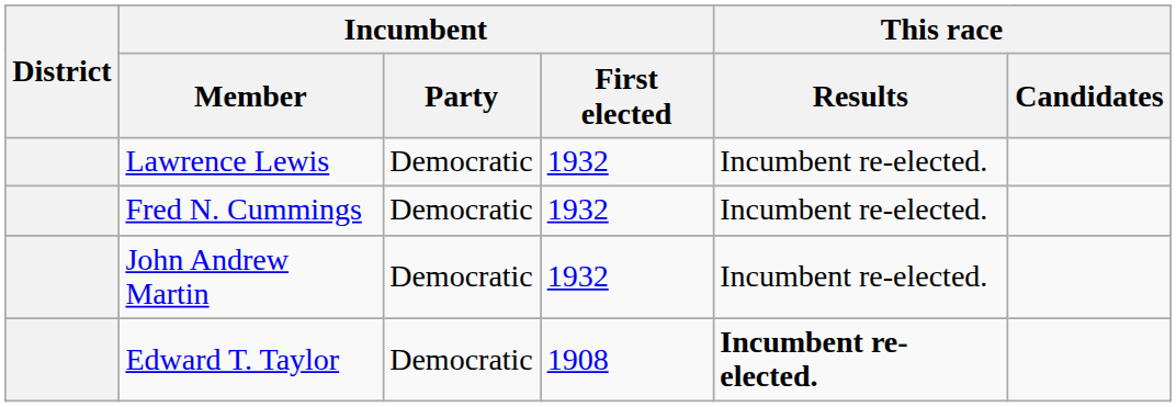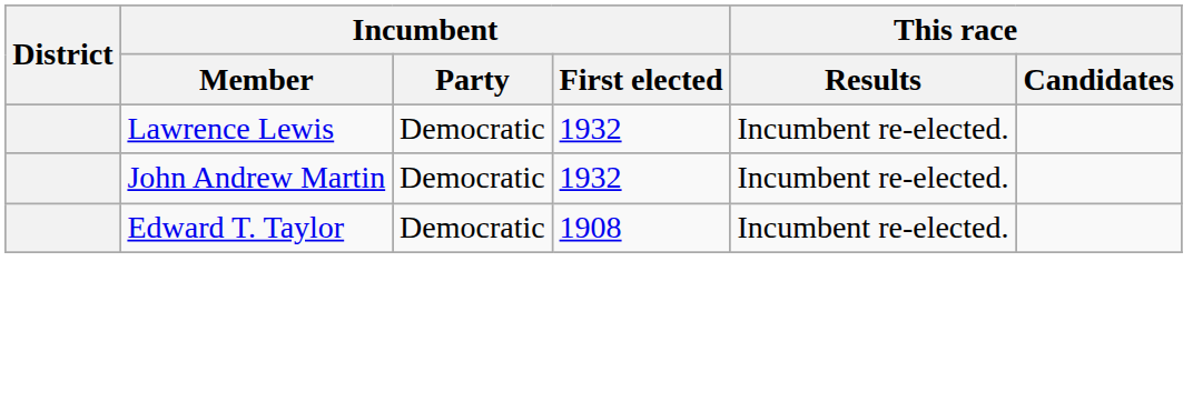- row: Fred N. Cummings | Democratic | 1932 | Incumbent re-elected.
Edward T. Taylor | This race / Results: bold -> normal
